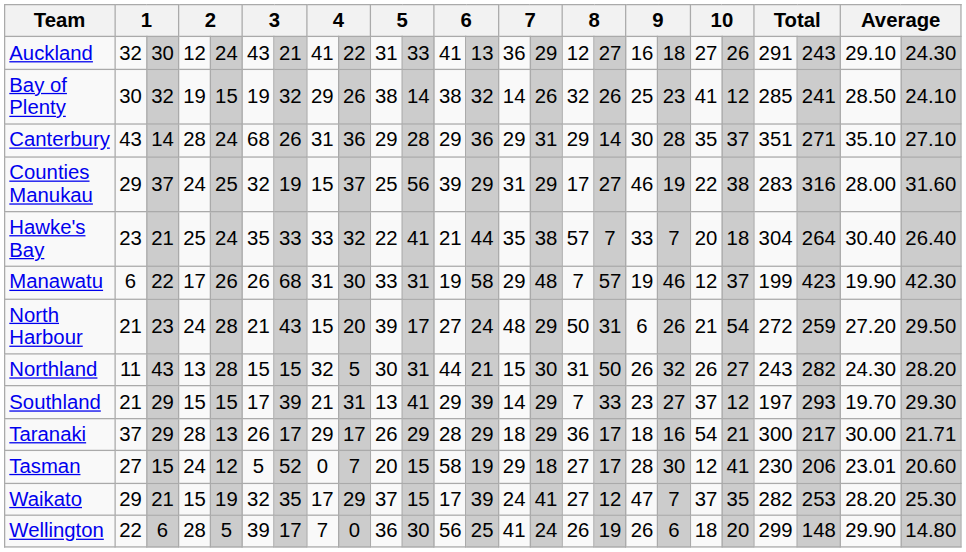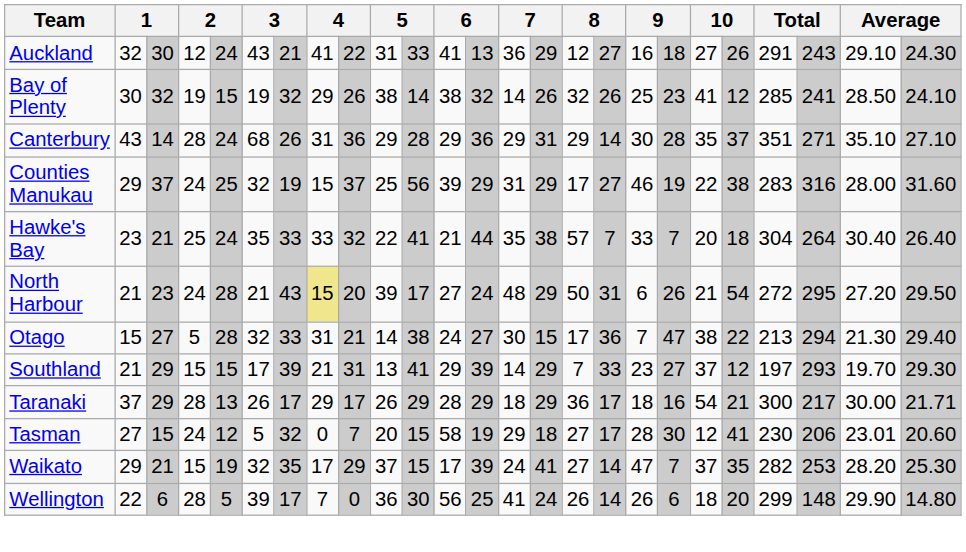- row: Manawatu | 6 | 22 | 17 | 26 | 26 | 68 | 31 | 30 | 33 | 31 | 19 | 58 | 29 | 48 | 7 | 57 | 19 | 46 | 12 | 37 | 199 | 423 | 19.90 | 42.30
North Harbour | column 8: no background -> khaki background
North Harbour | column 23: 259 -> 295
- row: Northland | 11 | 43 | 13 | 28 | 15 | 15 | 32 | 5 | 30 | 31 | 44 | 21 | 15 | 30 | 31 | 50 | 26 | 32 | 26 | 27 | 243 | 282 | 24.30 | 28.20
+ row: Otago | 15 | 27 | 5 | 28 | 32 | 33 | 31 | 21 | 14 | 38 | 24 | 27 | 30 | 15 | 17 | 36 | 7 | 47 | 38 | 22 | 213 | 294 | 21.30 | 29.40
Tasman | column 7: 52 -> 32
Waikato | column 17: 12 -> 14
Wellington | column 17: 19 -> 14
